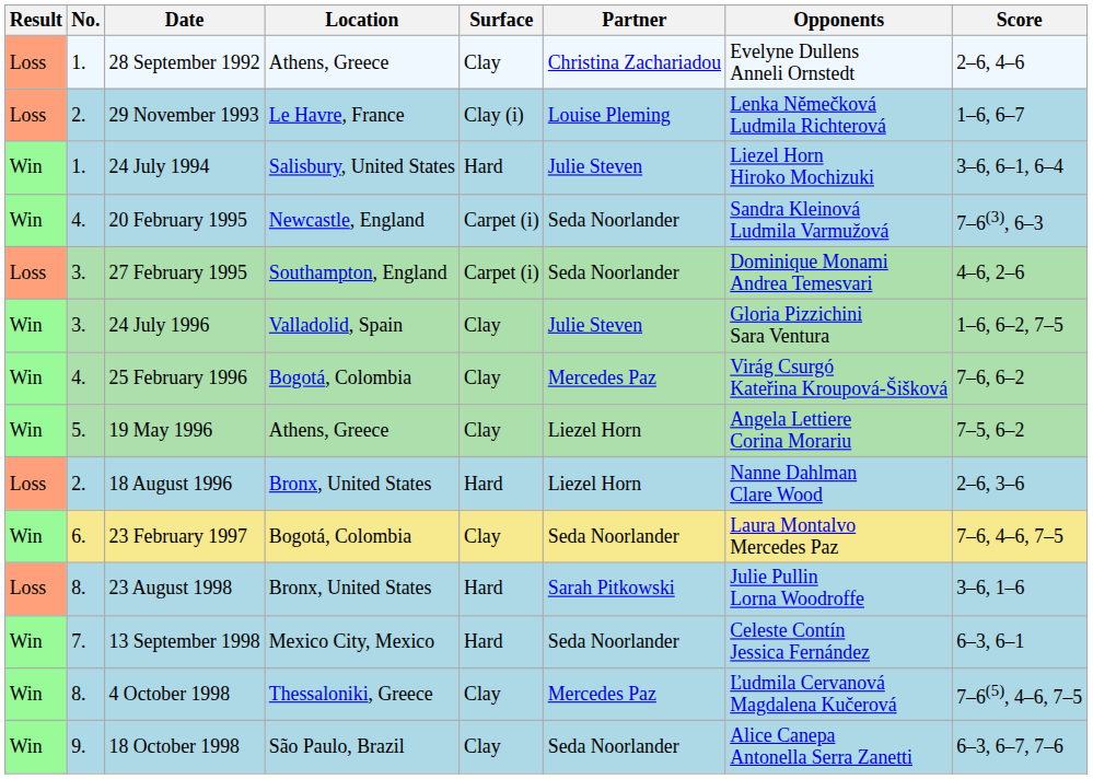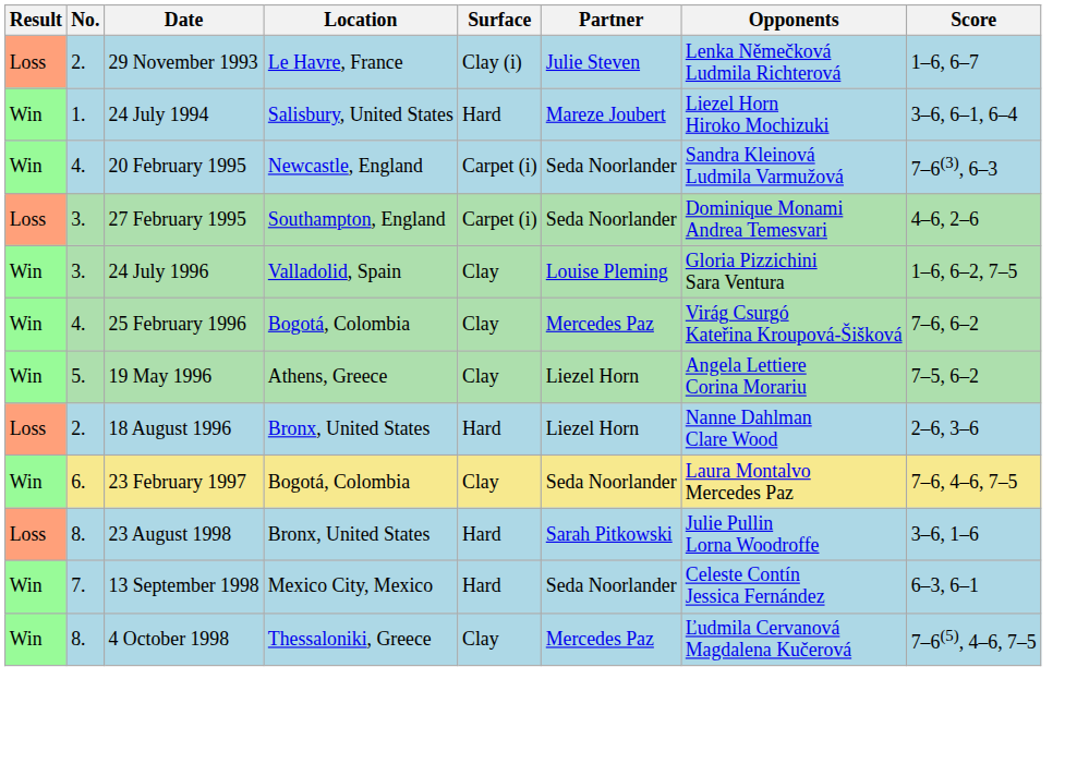- row: Loss | 1. | 28 September 1992 | Athens, Greece | Clay | Christina Zachariadou | Evelyne Dullens Anneli Ornstedt | 2–6, 4–6
29 November 1993 | Partner: Louise Pleming -> Julie Steven
24 July 1994 | Partner: Julie Steven -> Mareze Joubert
24 July 1996 | Partner: Julie Steven -> Louise Pleming
- row: Win | 9. | 18 October 1998 | São Paulo, Brazil | Clay | Seda Noorlander | Alice Canepa Antonella Serra Zanetti | 6–3, 6–7, 7–6
